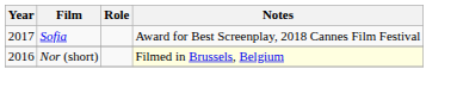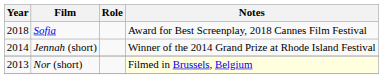Sofia | Year: 2017 -> 2018
+ row: 2014 | Jennah (short) | Winner of the 2014 Grand Prize at Rhode Island Festival
Nor (short) | Year: 2016 -> 2013
